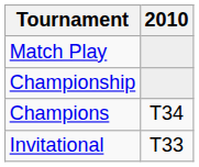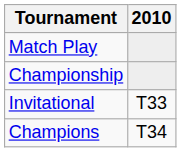rows swapped: Invitational <-> Champions
